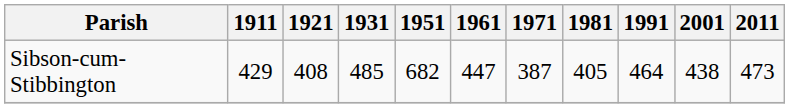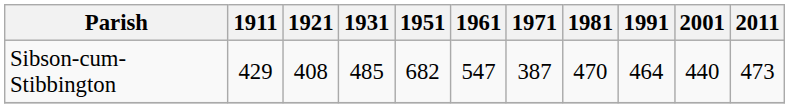Sibson-cum-Stibbington | 1961: 447 -> 547
Sibson-cum-Stibbington | 1981: 405 -> 470
Sibson-cum-Stibbington | 2001: 438 -> 440
